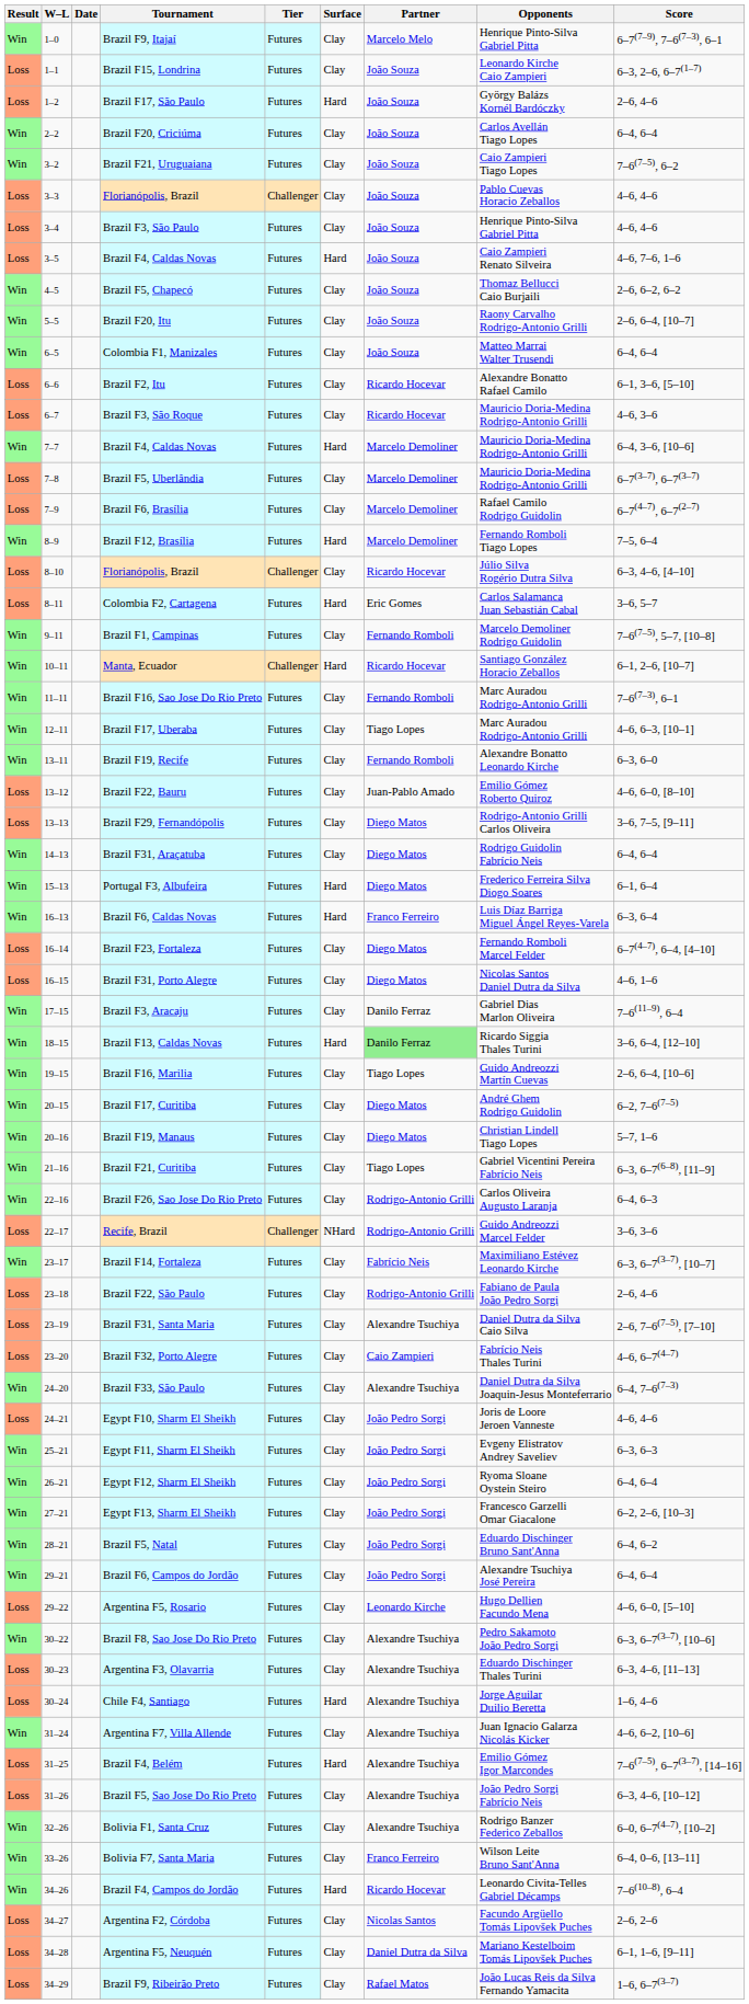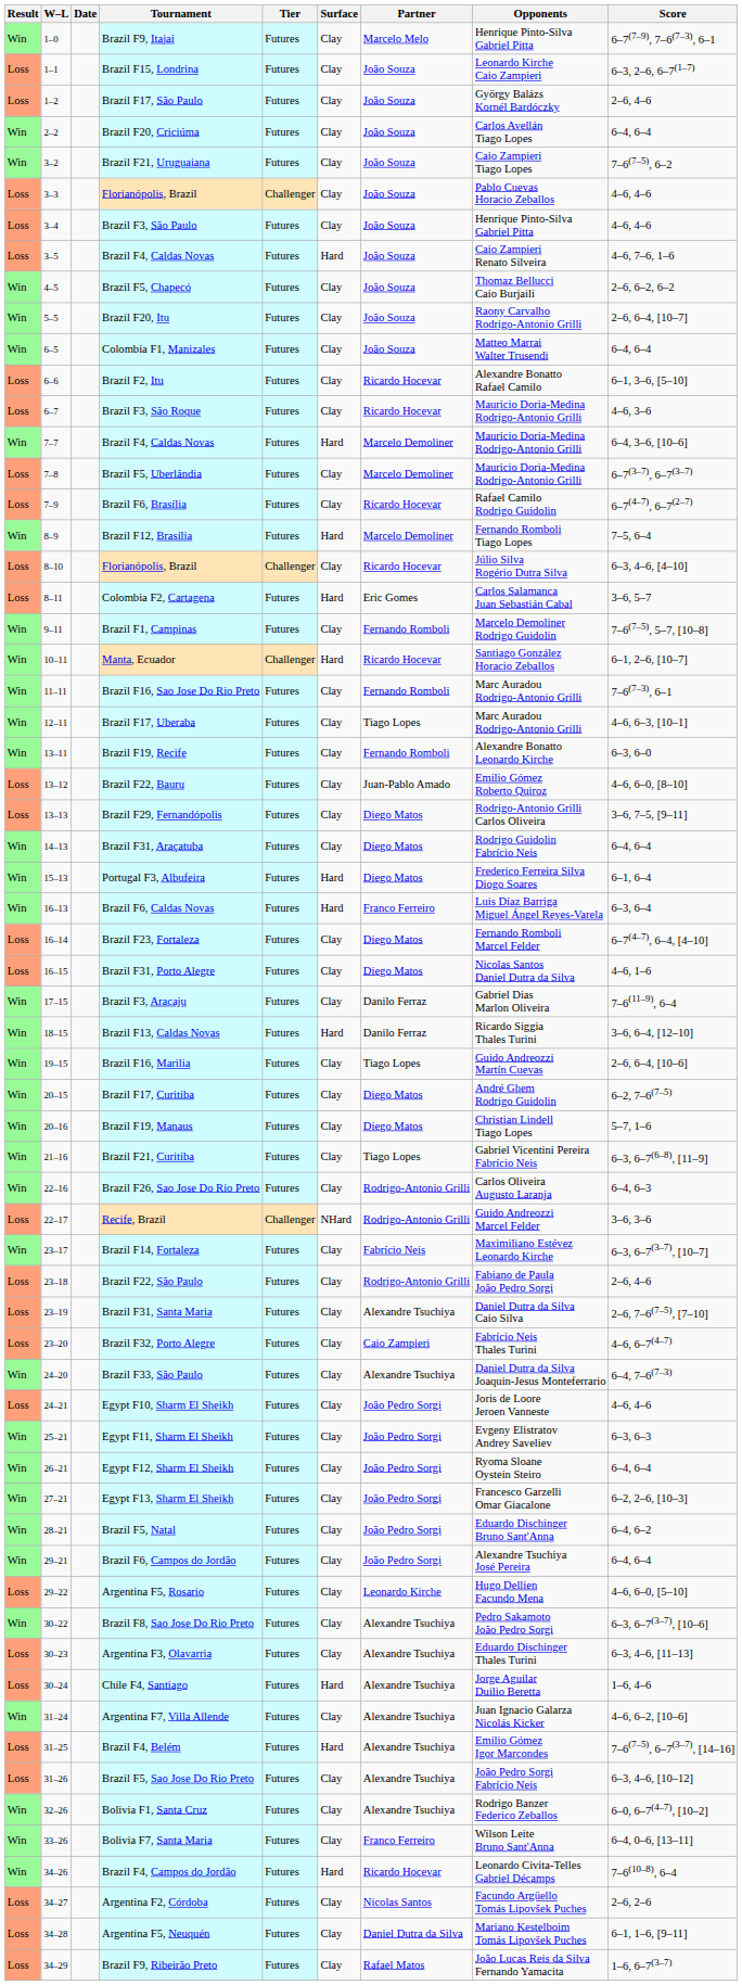Brazil F17, São Paulo | Surface: Hard -> Clay
Brazil F6, Brasília | Partner: Marcelo Demoliner -> Ricardo Hocevar
Brazil F13, Caldas Novas | Partner: lightgreen background -> no background
